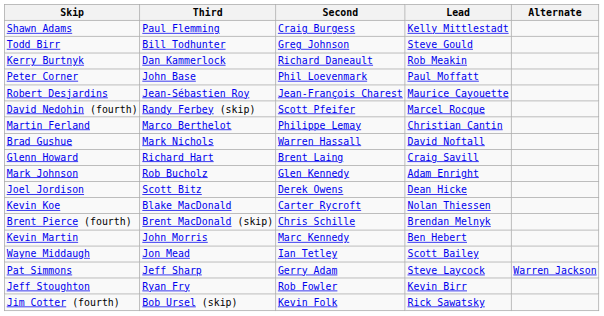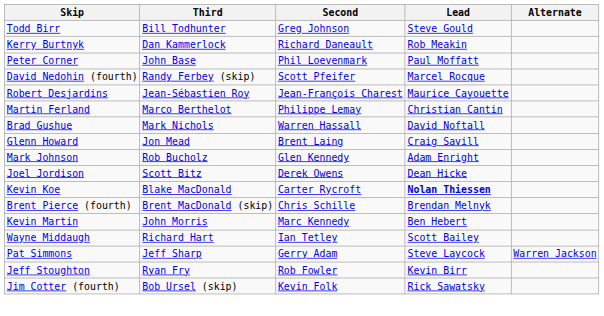- row: Shawn Adams | Paul Flemming | Craig Burgess | Kelly Mittlestadt
rows swapped: Robert Desjardins <-> David Nedohin (fourth)
Glenn Howard | Third: Richard Hart -> Jon Mead
Kevin Koe | Lead: normal -> bold
Wayne Middaugh | Third: Jon Mead -> Richard Hart
